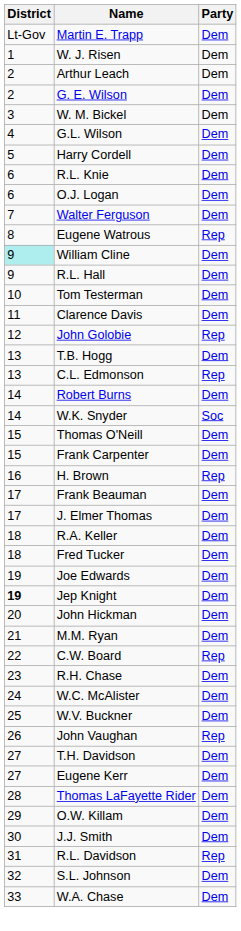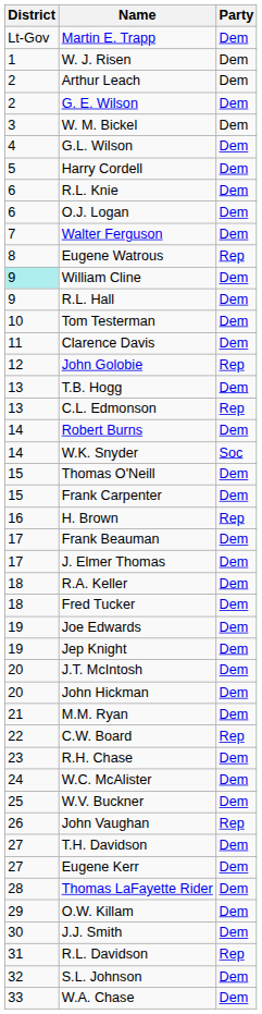Jep Knight | District: bold -> normal
+ row: 20 | J.T. McIntosh | Dem
